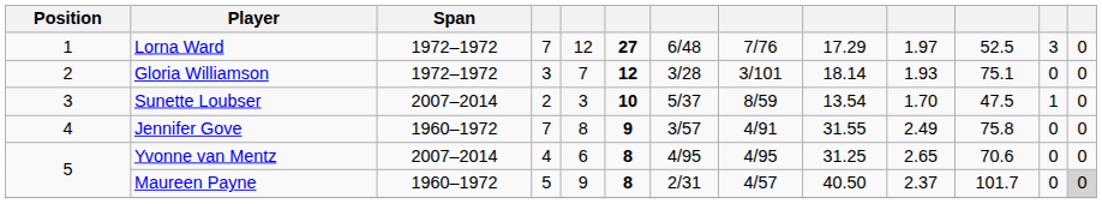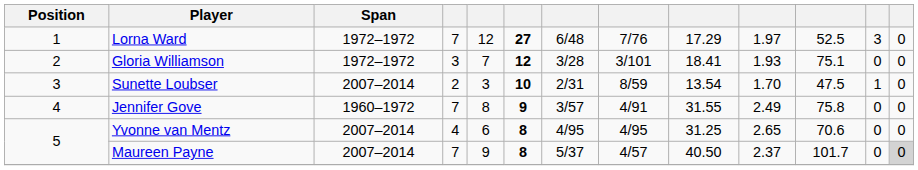Gloria Williamson | column 9: 18.14 -> 18.41
Sunette Loubser | column 7: 5/37 -> 2/31
Maureen Payne | Span: 1960–1972 -> 2007–2014
Maureen Payne | column 4: 5 -> 7
Maureen Payne | column 7: 2/31 -> 5/37
